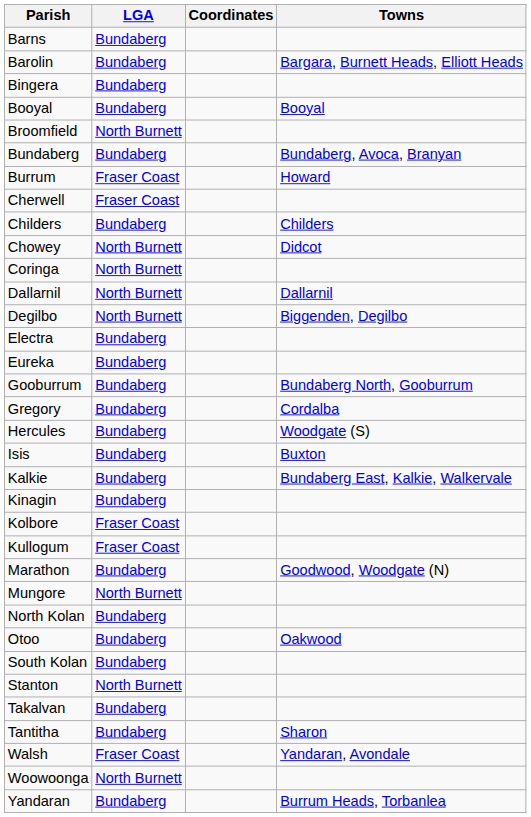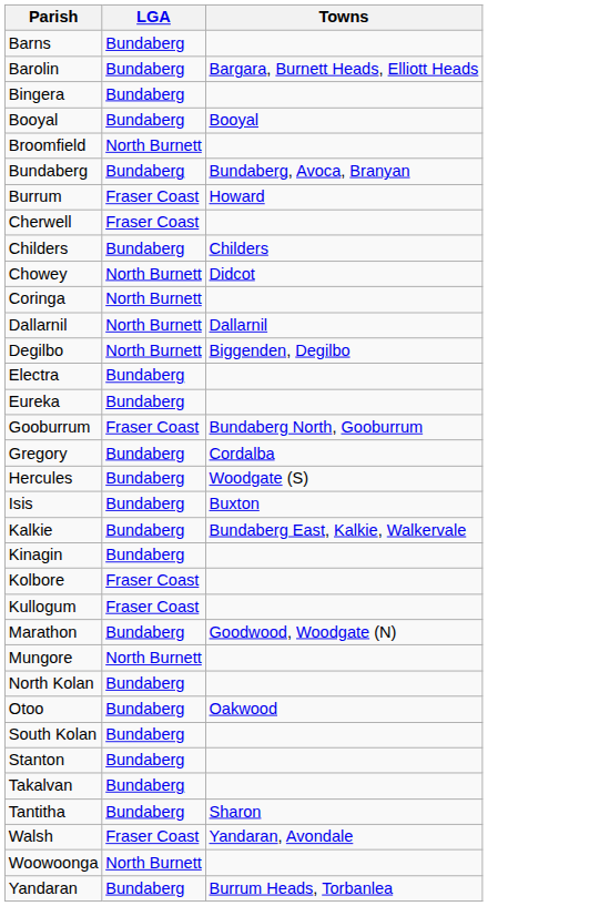- column: Coordinates
Gooburrum | LGA: Bundaberg -> Fraser Coast
Stanton | LGA: North Burnett -> Bundaberg
